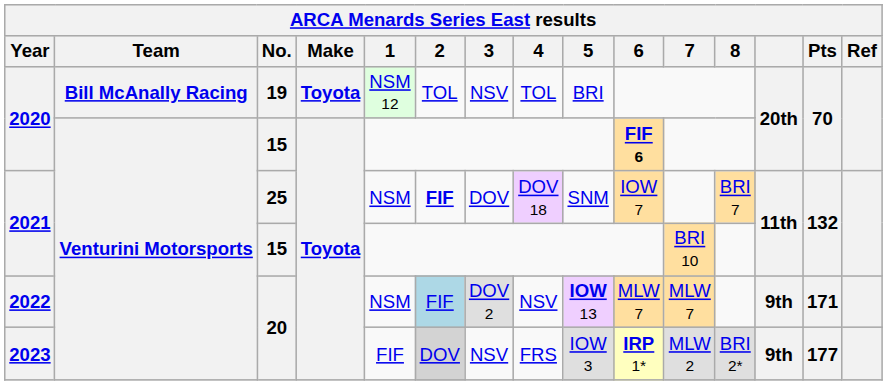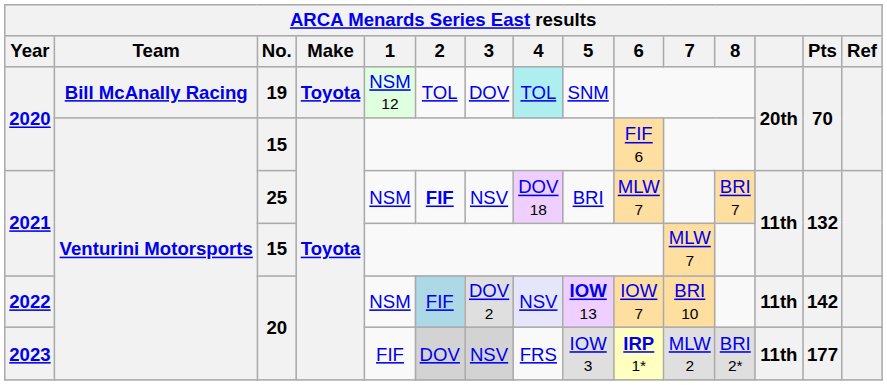2020 / 19 | 3: NSV -> DOV
2020 / 19 | 4: no background -> paleturquoise background
2020 / 19 | 5: BRI -> SNM
2020 / 15 | 6: bold -> normal
2021 / 25 | 3: DOV -> NSV
2021 / 25 | 5: SNM -> BRI
2021 / 25 | 6: IOW 7 -> MLW 7
2021 / 15 | 7: BRI 10 -> MLW 7
2022 | 4: no background -> lavender background
2022 | 6: MLW 7 -> IOW 7
2022 | 7: MLW 7 -> BRI 10
2022 | column 13: 9th -> 11th
2022 | Pts: 171 -> 142
2023 | 3: no background -> lightgrey background
2023 | column 13: 9th -> 11th
